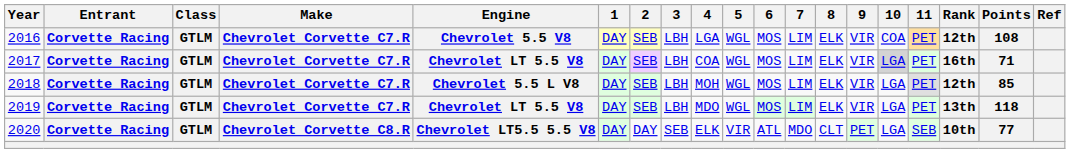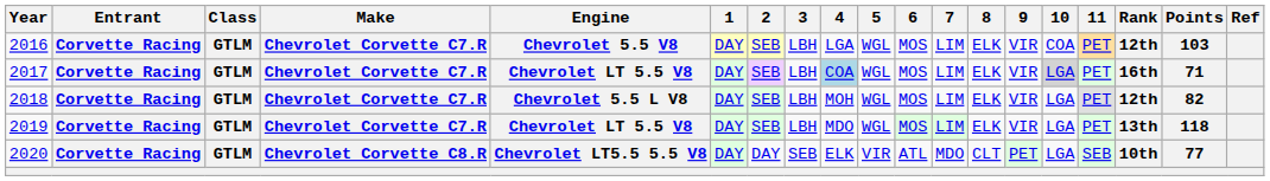2016 | Points: 108 -> 103
2017 | 4: no background -> lightblue background
2018 | Points: 85 -> 82
